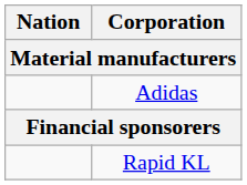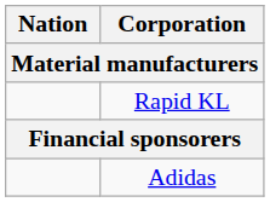rows swapped: Adidas <-> Rapid KL
